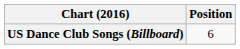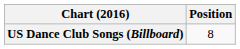US Dance Club Songs (Billboard) | Position: 6 -> 8
